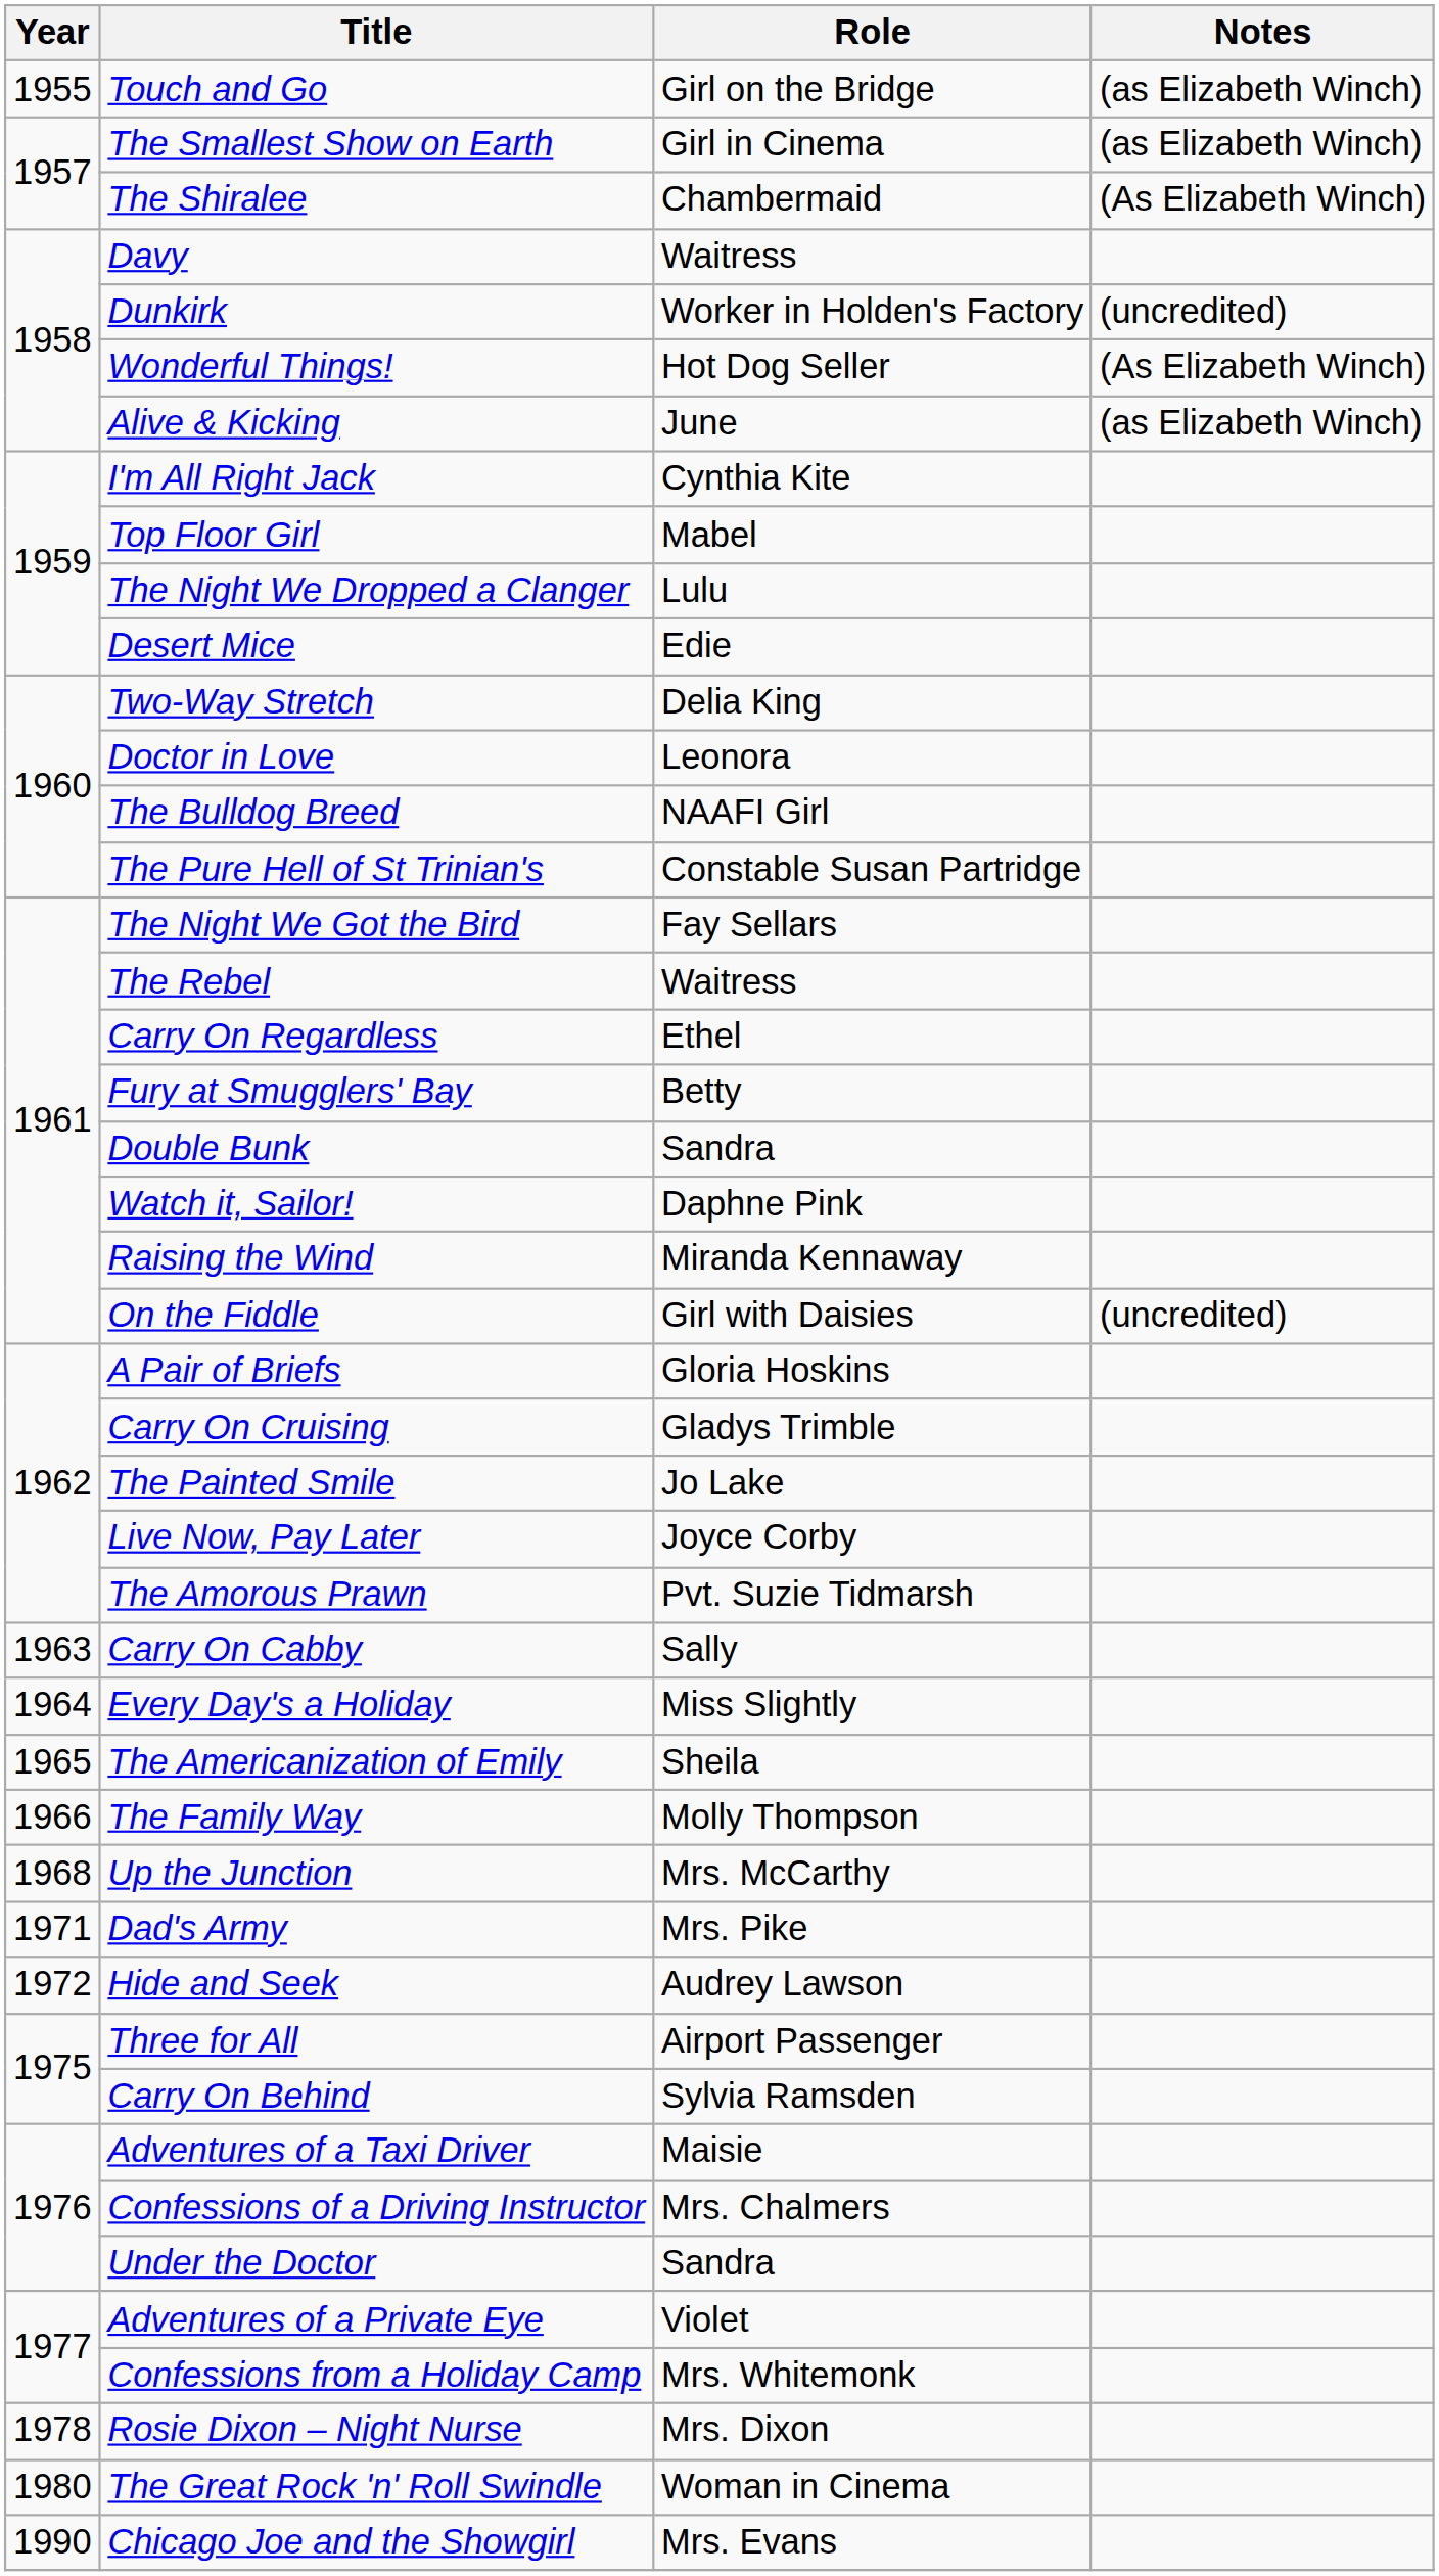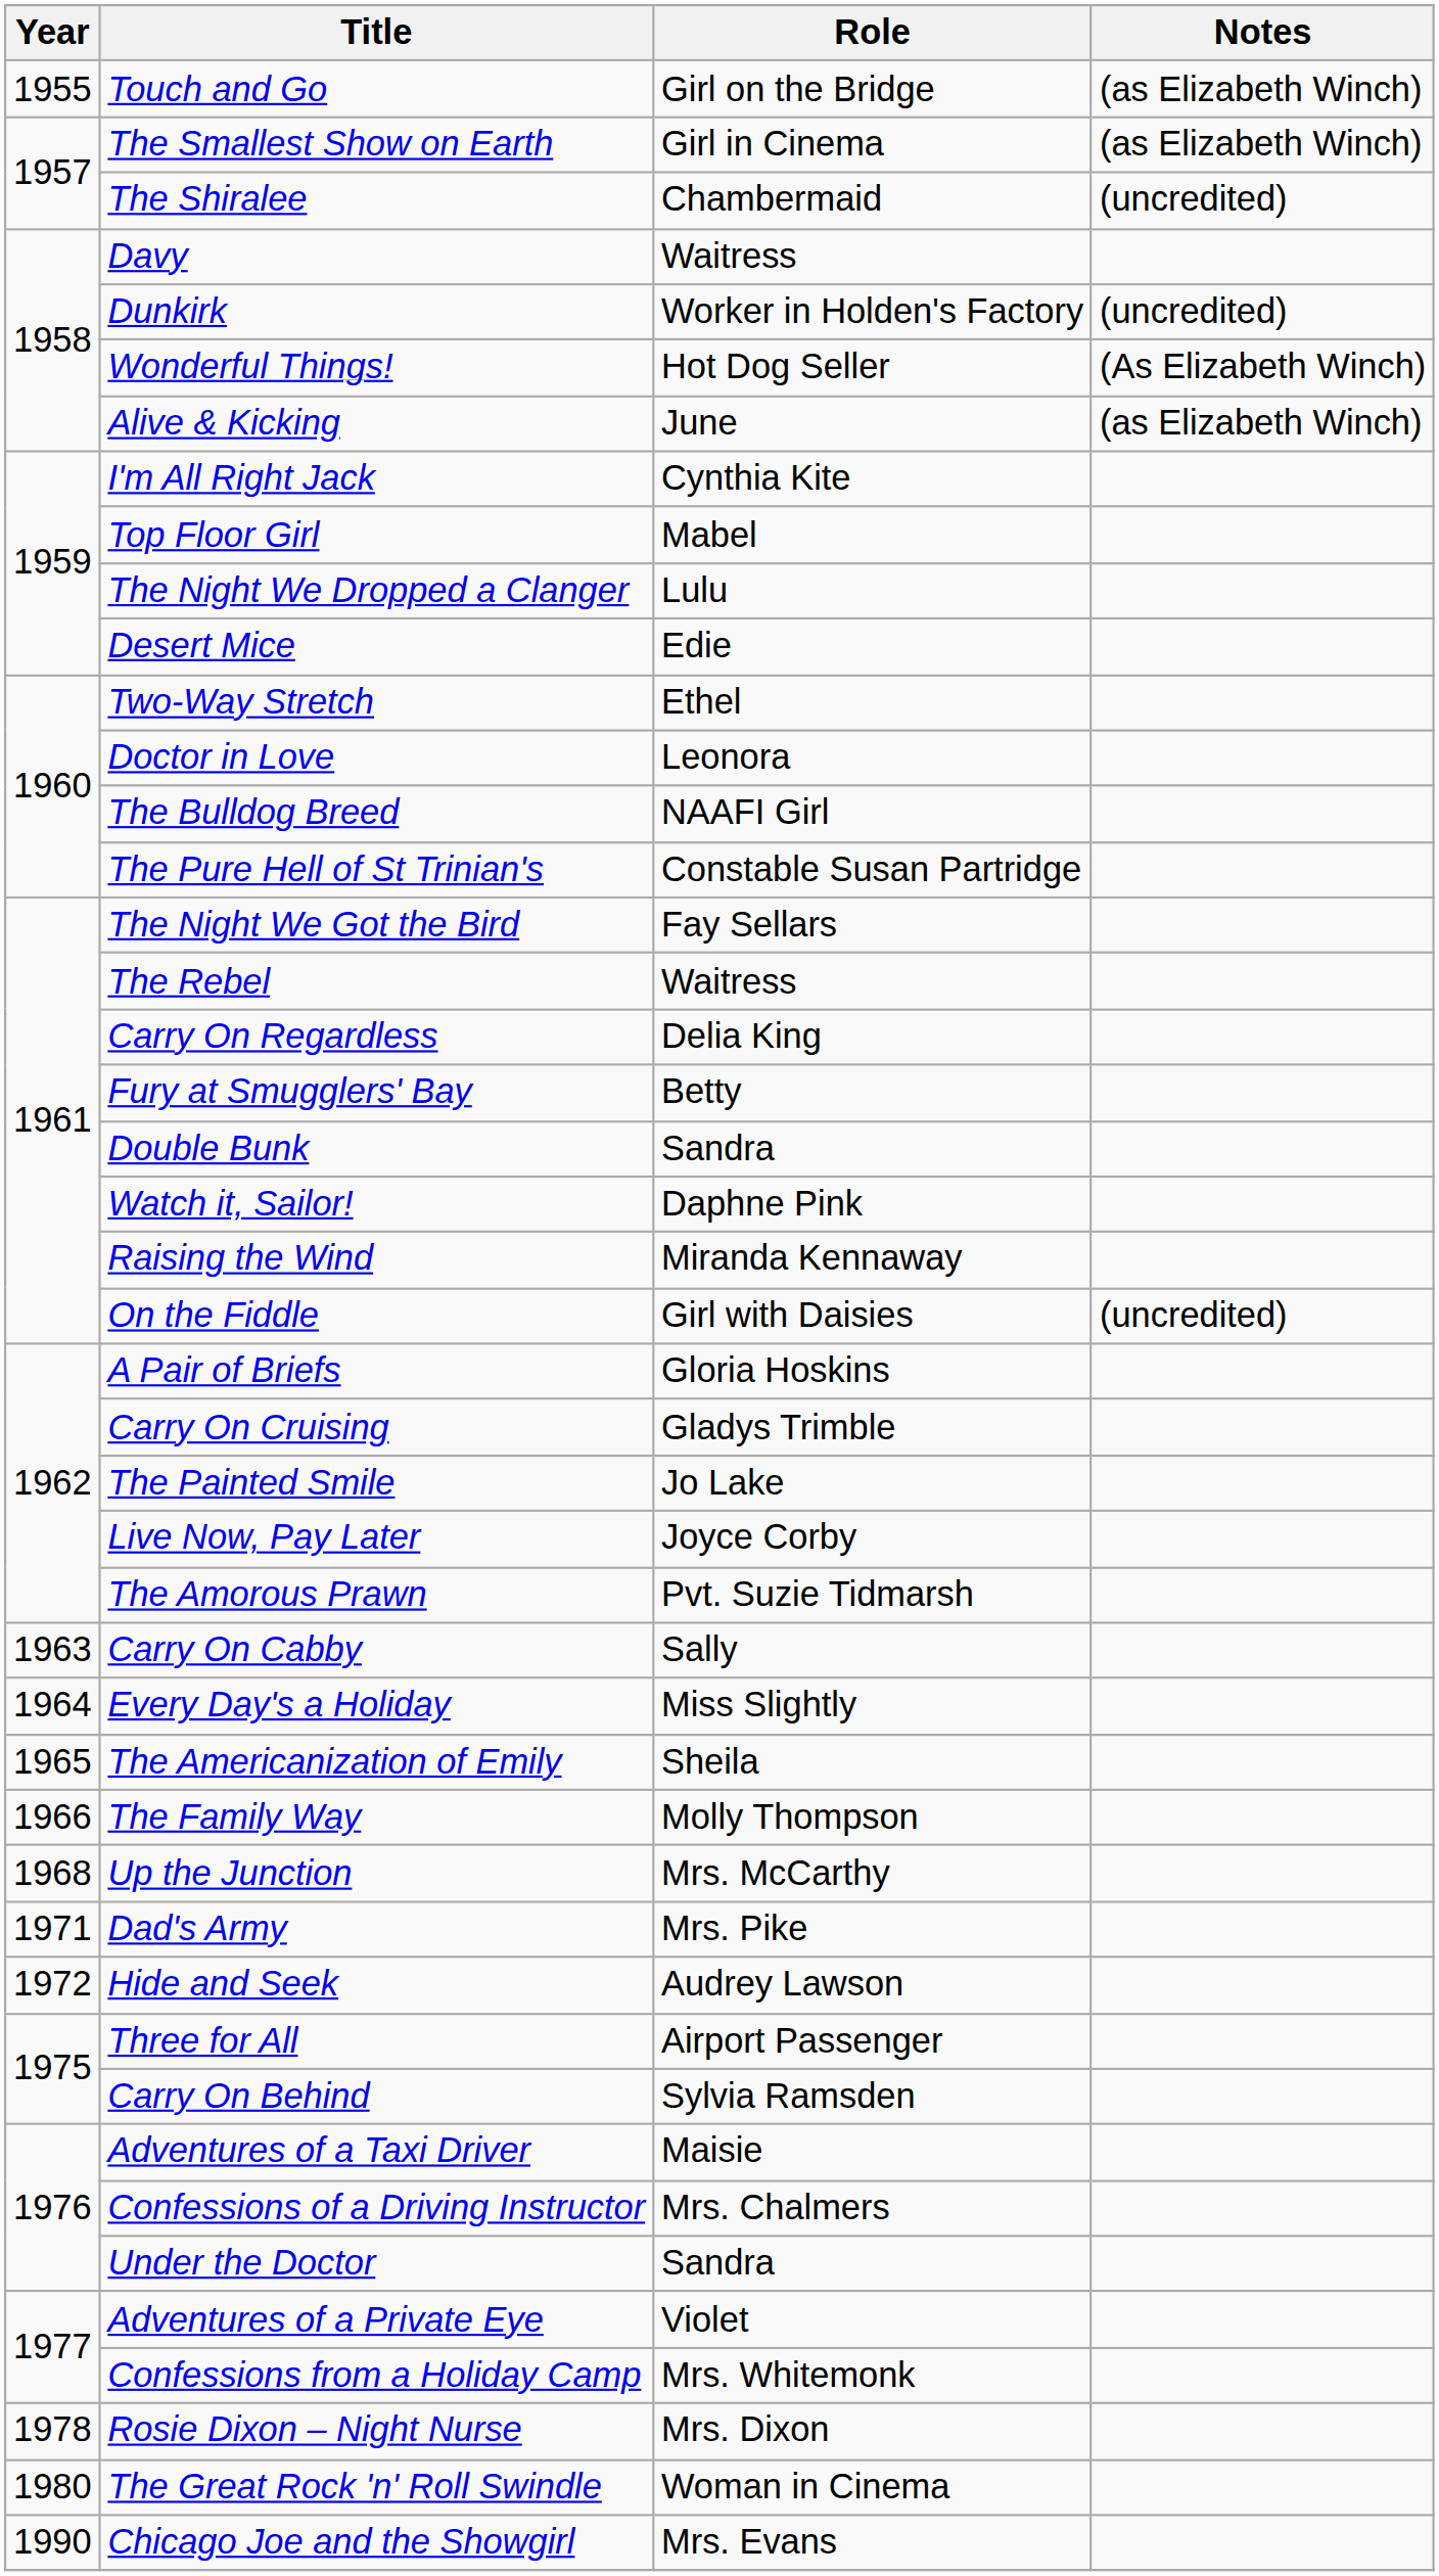The Shiralee | Notes: (As Elizabeth Winch) -> (uncredited)
Two-Way Stretch | Role: Delia King -> Ethel
Carry On Regardless | Role: Ethel -> Delia King
